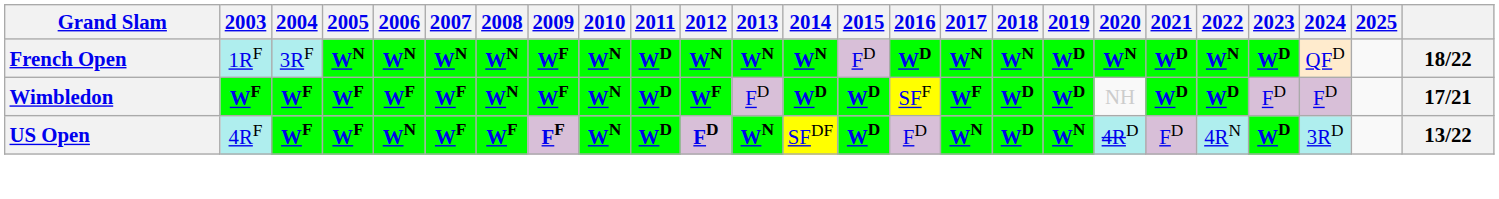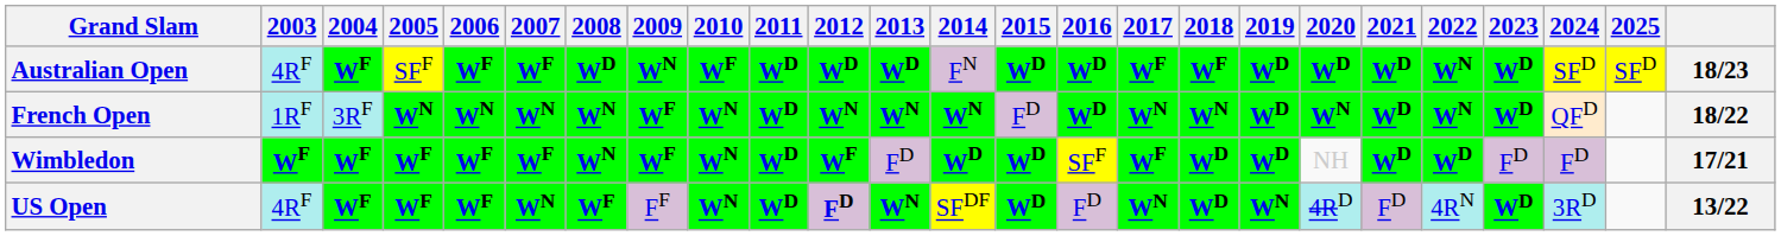+ row: Australian Open | 4RF | WF | SFF | WF | WF | WD | WN | WF | WD | WD | WD | FN | WD | WD | WF | WF | WD | WD | WD | WN | WD | SFD | SFD | 18/23
US Open | 2006: WN -> WF
US Open | 2007: WF -> WN
US Open | 2009: bold -> normal
